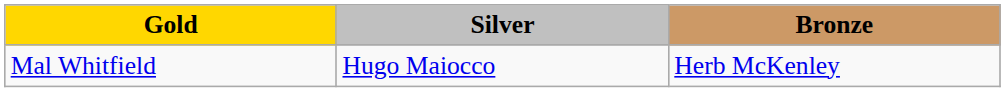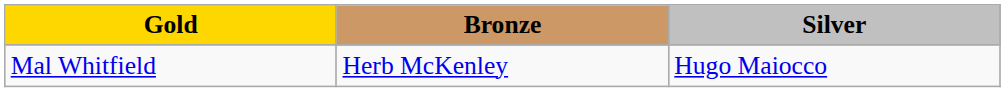columns swapped: Silver <-> Bronze
